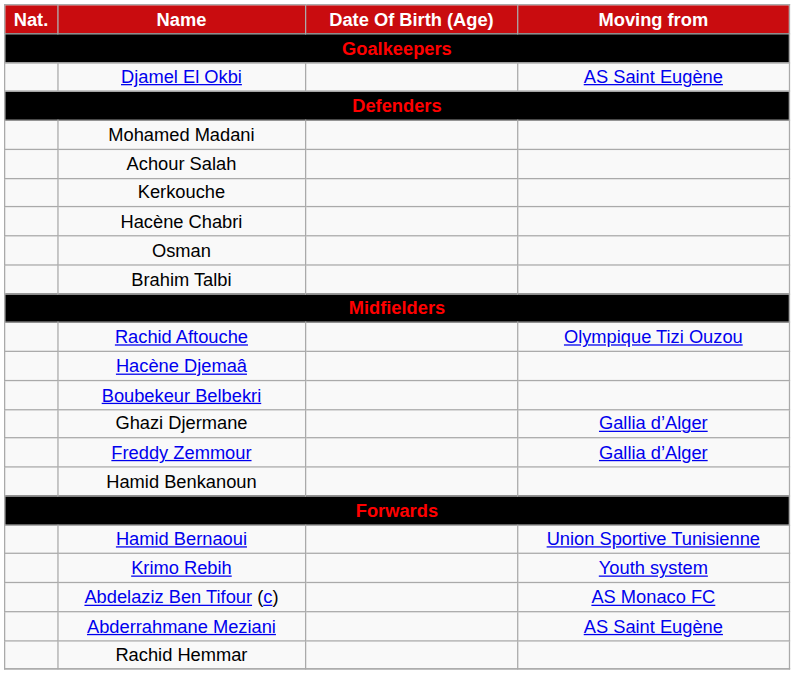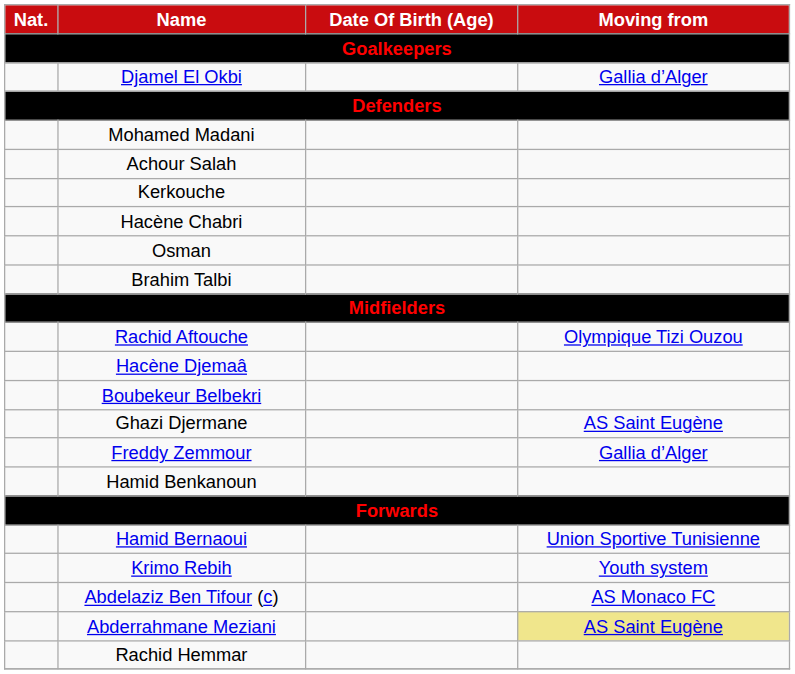Djamel El Okbi | Moving from: AS Saint Eugène -> Gallia d’Alger
Ghazi Djermane | Moving from: Gallia d’Alger -> AS Saint Eugène
Abderrahmane Meziani | Moving from: no background -> khaki background
